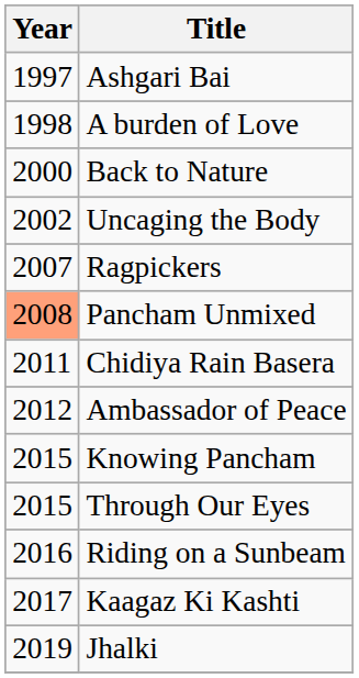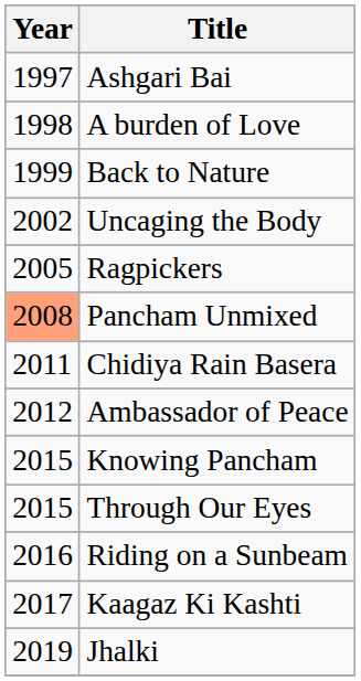Back to Nature | Year: 2000 -> 1999
Ragpickers | Year: 2007 -> 2005
